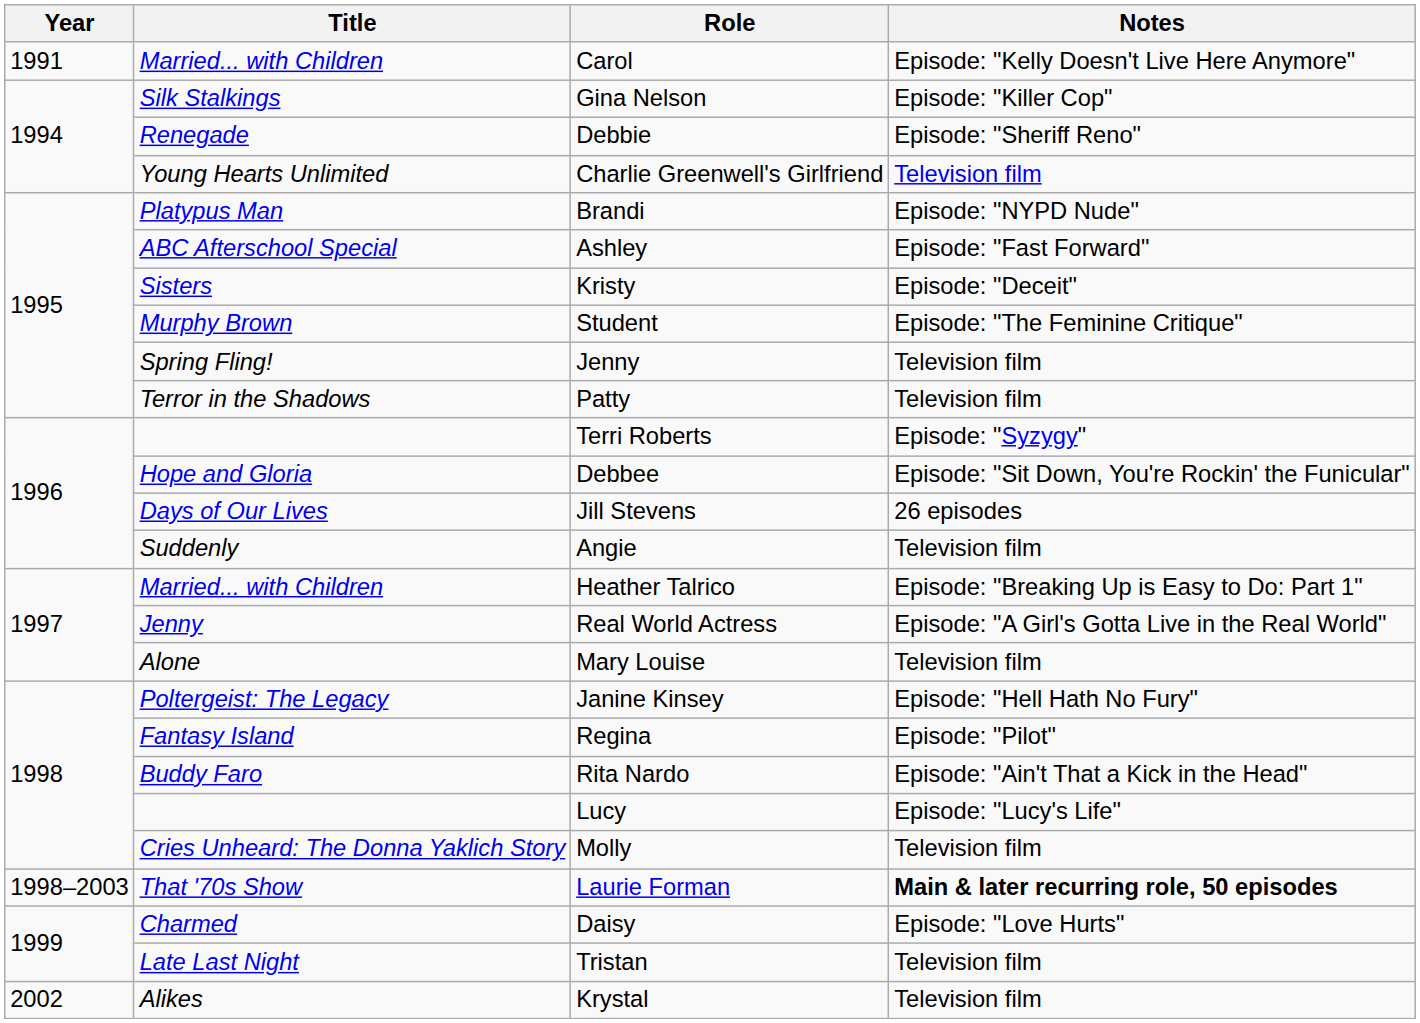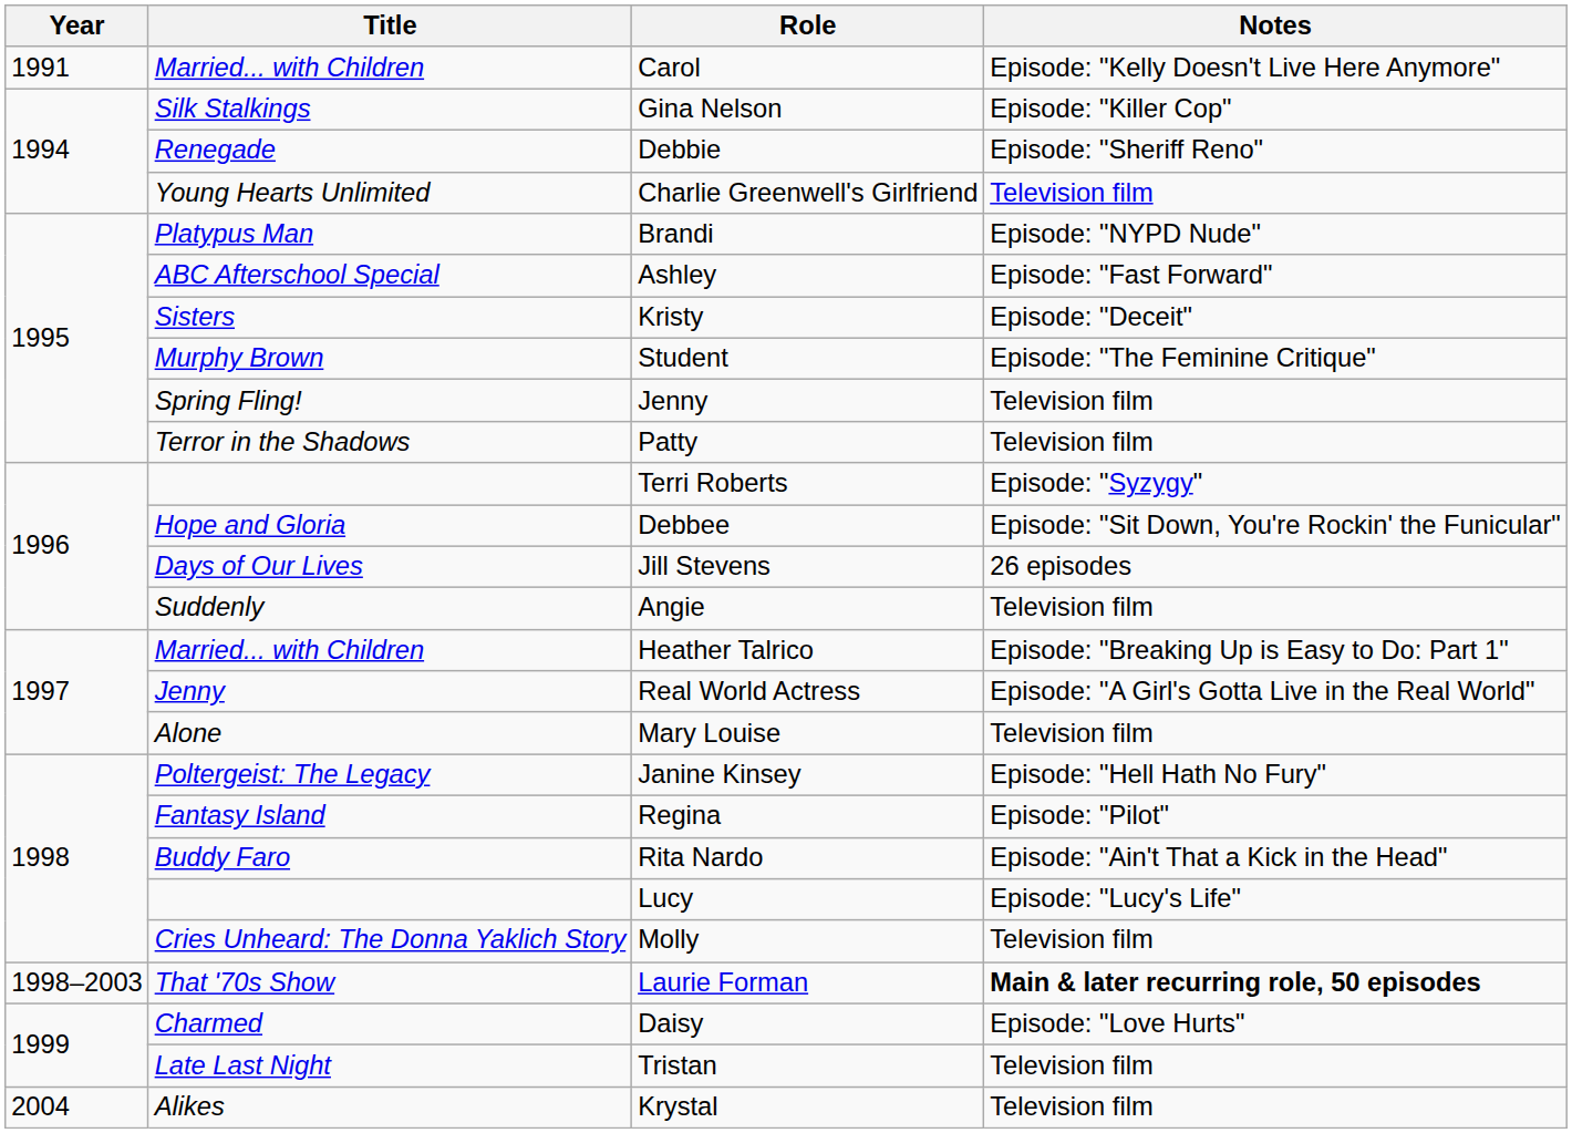Krystal | Year: 2002 -> 2004
